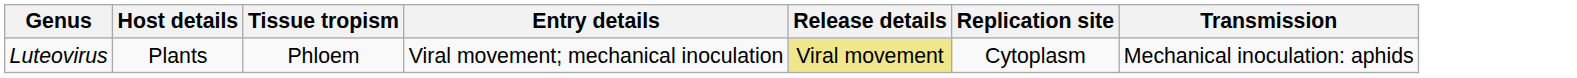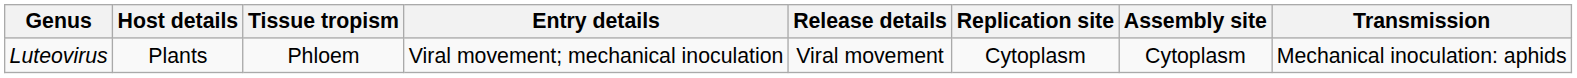+ column: Assembly site | Cytoplasm
Luteovirus | Release details: khaki background -> no background
